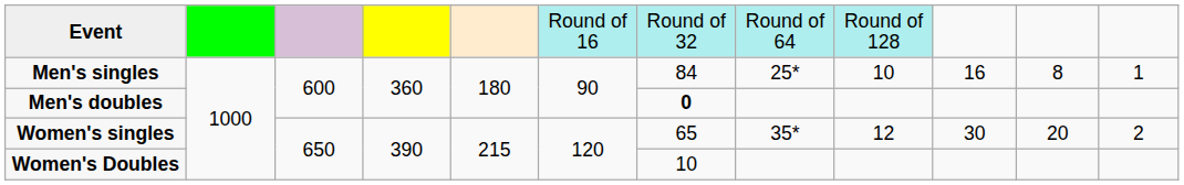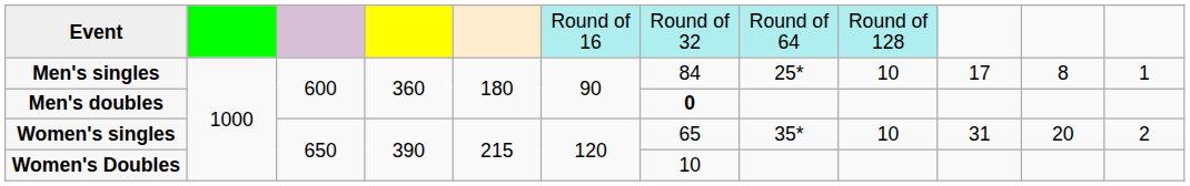Men's singles | column 10: 16 -> 17
Women's singles | column 9: 12 -> 10
Women's singles | column 10: 30 -> 31
